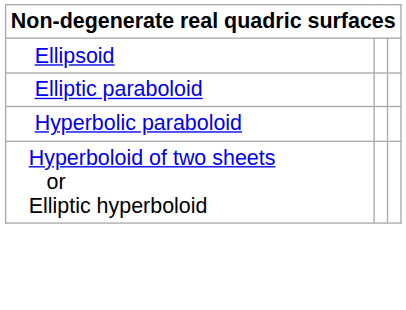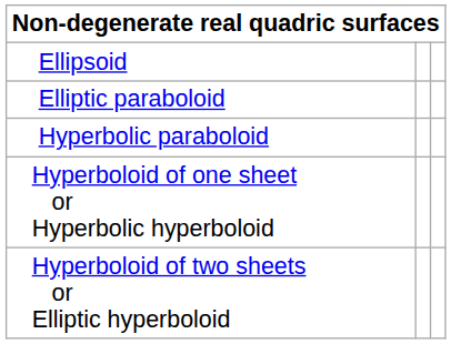+ row: Hyperboloid of one sheet or Hyperbolic hyperboloid
